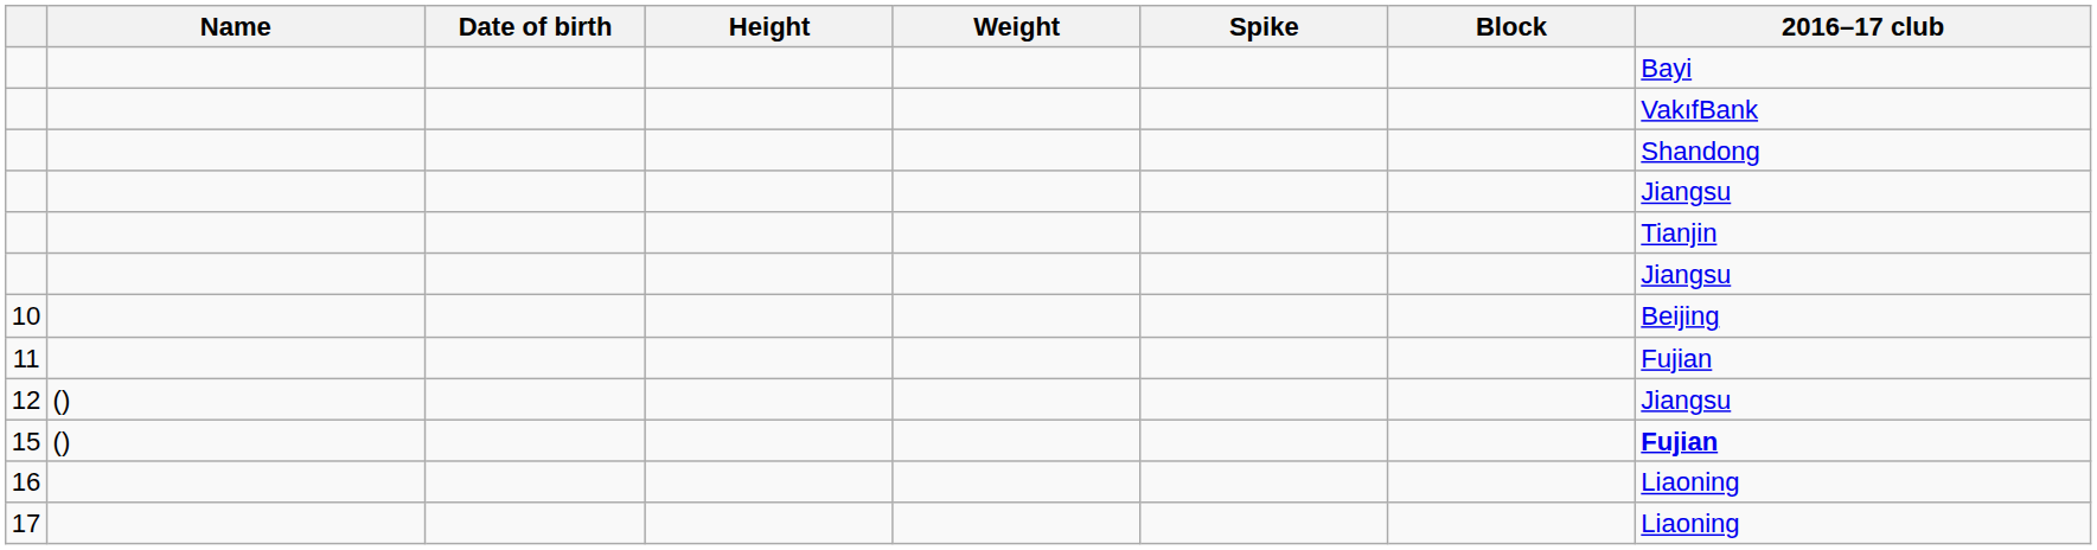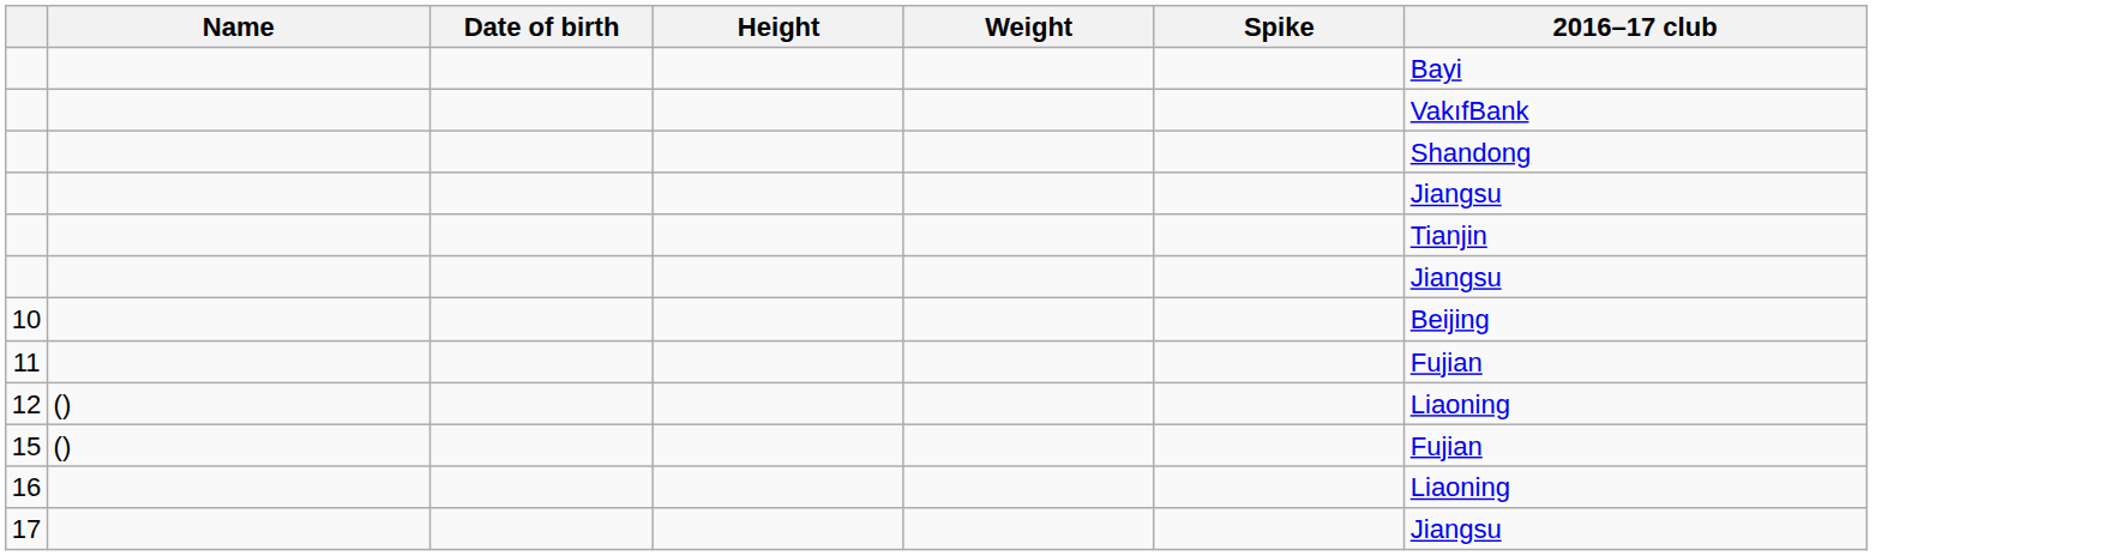- column: Block
12 | 2016–17 club: Jiangsu -> Liaoning
15 | 2016–17 club: bold -> normal
17 | 2016–17 club: Liaoning -> Jiangsu
